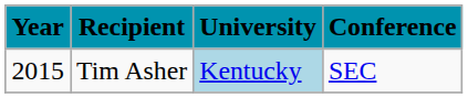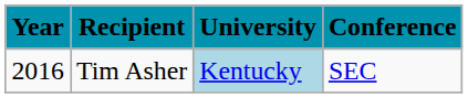Tim Asher | Year: 2015 -> 2016
